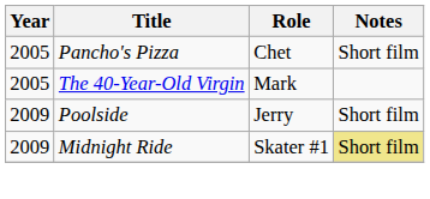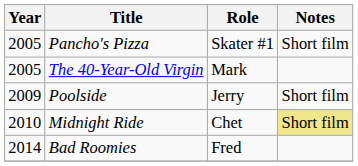Pancho's Pizza | Role: Chet -> Skater #1
Midnight Ride | Year: 2009 -> 2010
Midnight Ride | Role: Skater #1 -> Chet
+ row: 2014 | Bad Roomies | Fred
